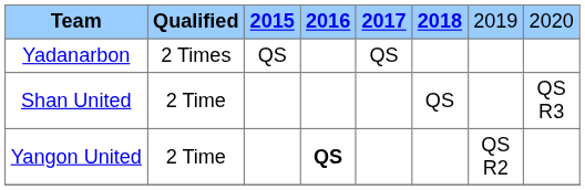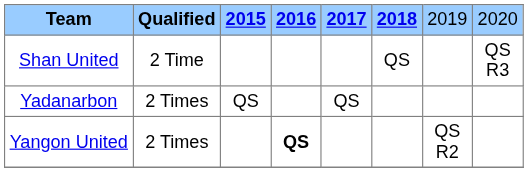rows swapped: Shan United <-> Yadanarbon
Yangon United | column 2: 2 Time -> 2 Times
